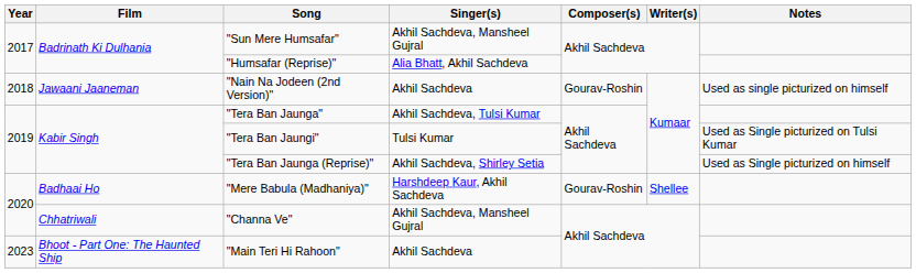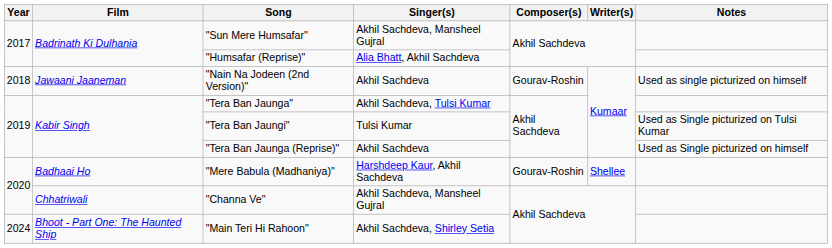"Tera Ban Jaunga (Reprise)" | Singer(s): Akhil Sachdeva, Shirley Setia -> Akhil Sachdeva
"Main Teri Hi Rahoon" | Year: 2023 -> 2024
"Main Teri Hi Rahoon" | Singer(s): Akhil Sachdeva -> Akhil Sachdeva, Shirley Setia
